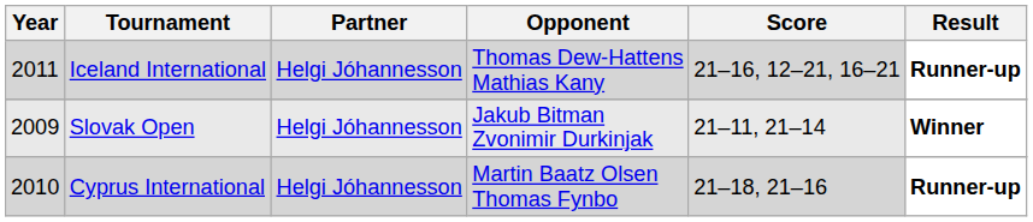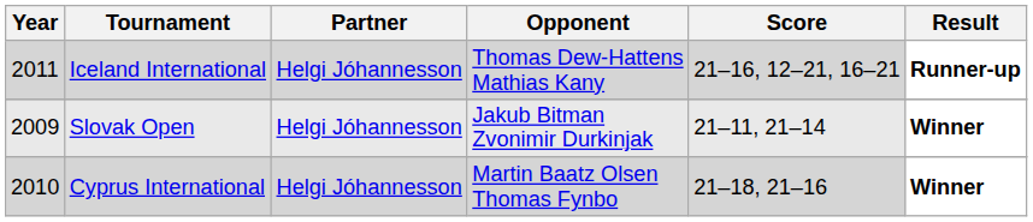Cyprus International | Result: Runner-up -> Winner
